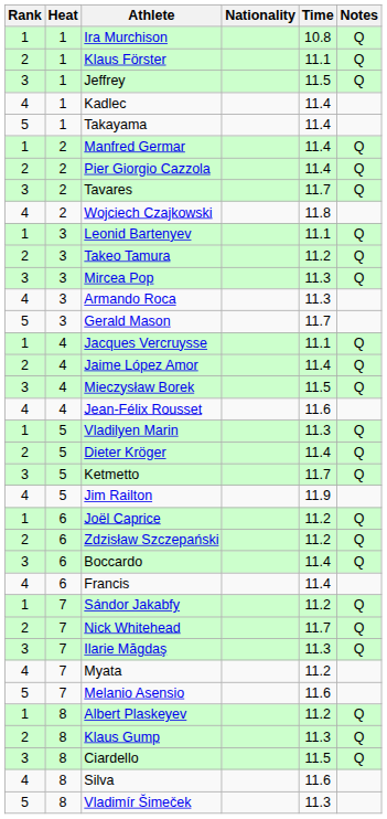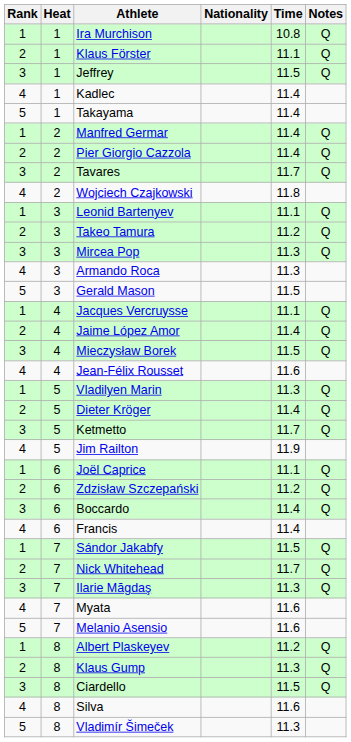Gerald Mason | Time: 11.7 -> 11.5
Joël Caprice | Time: 11.2 -> 11.1
Sándor Jakabfy | Time: 11.2 -> 11.5
Myata | Time: 11.2 -> 11.6
